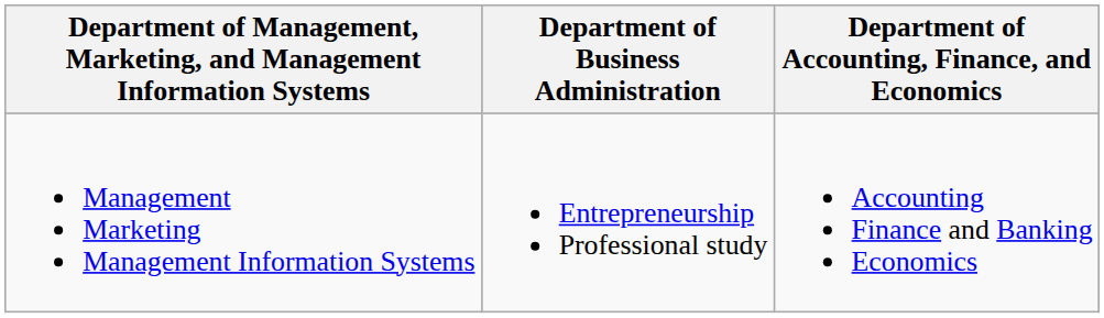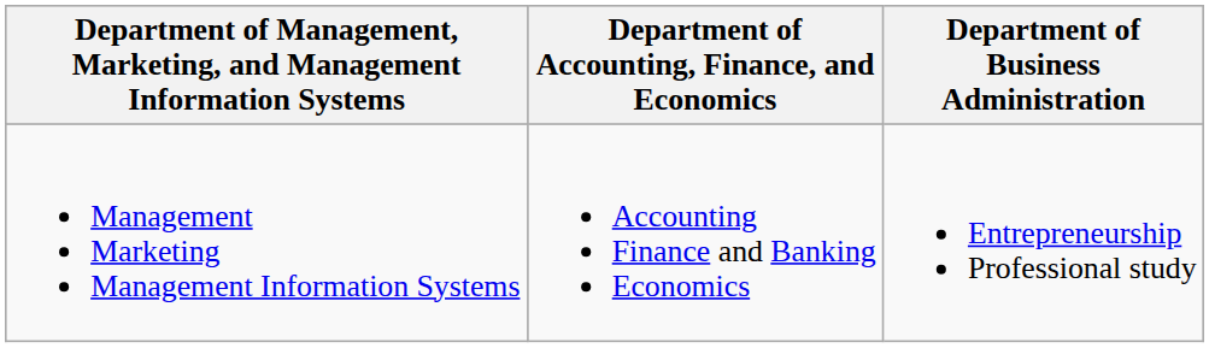columns swapped: Department of Accounting, Finance, and Economics <-> Department of Business Administration
